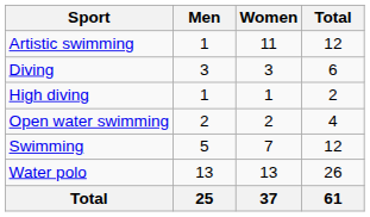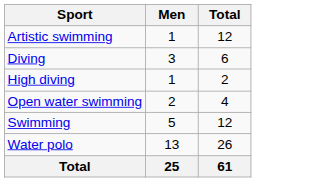- column: Women | 11 | 3 | 1 | 2 | 7 | 13 | 37
